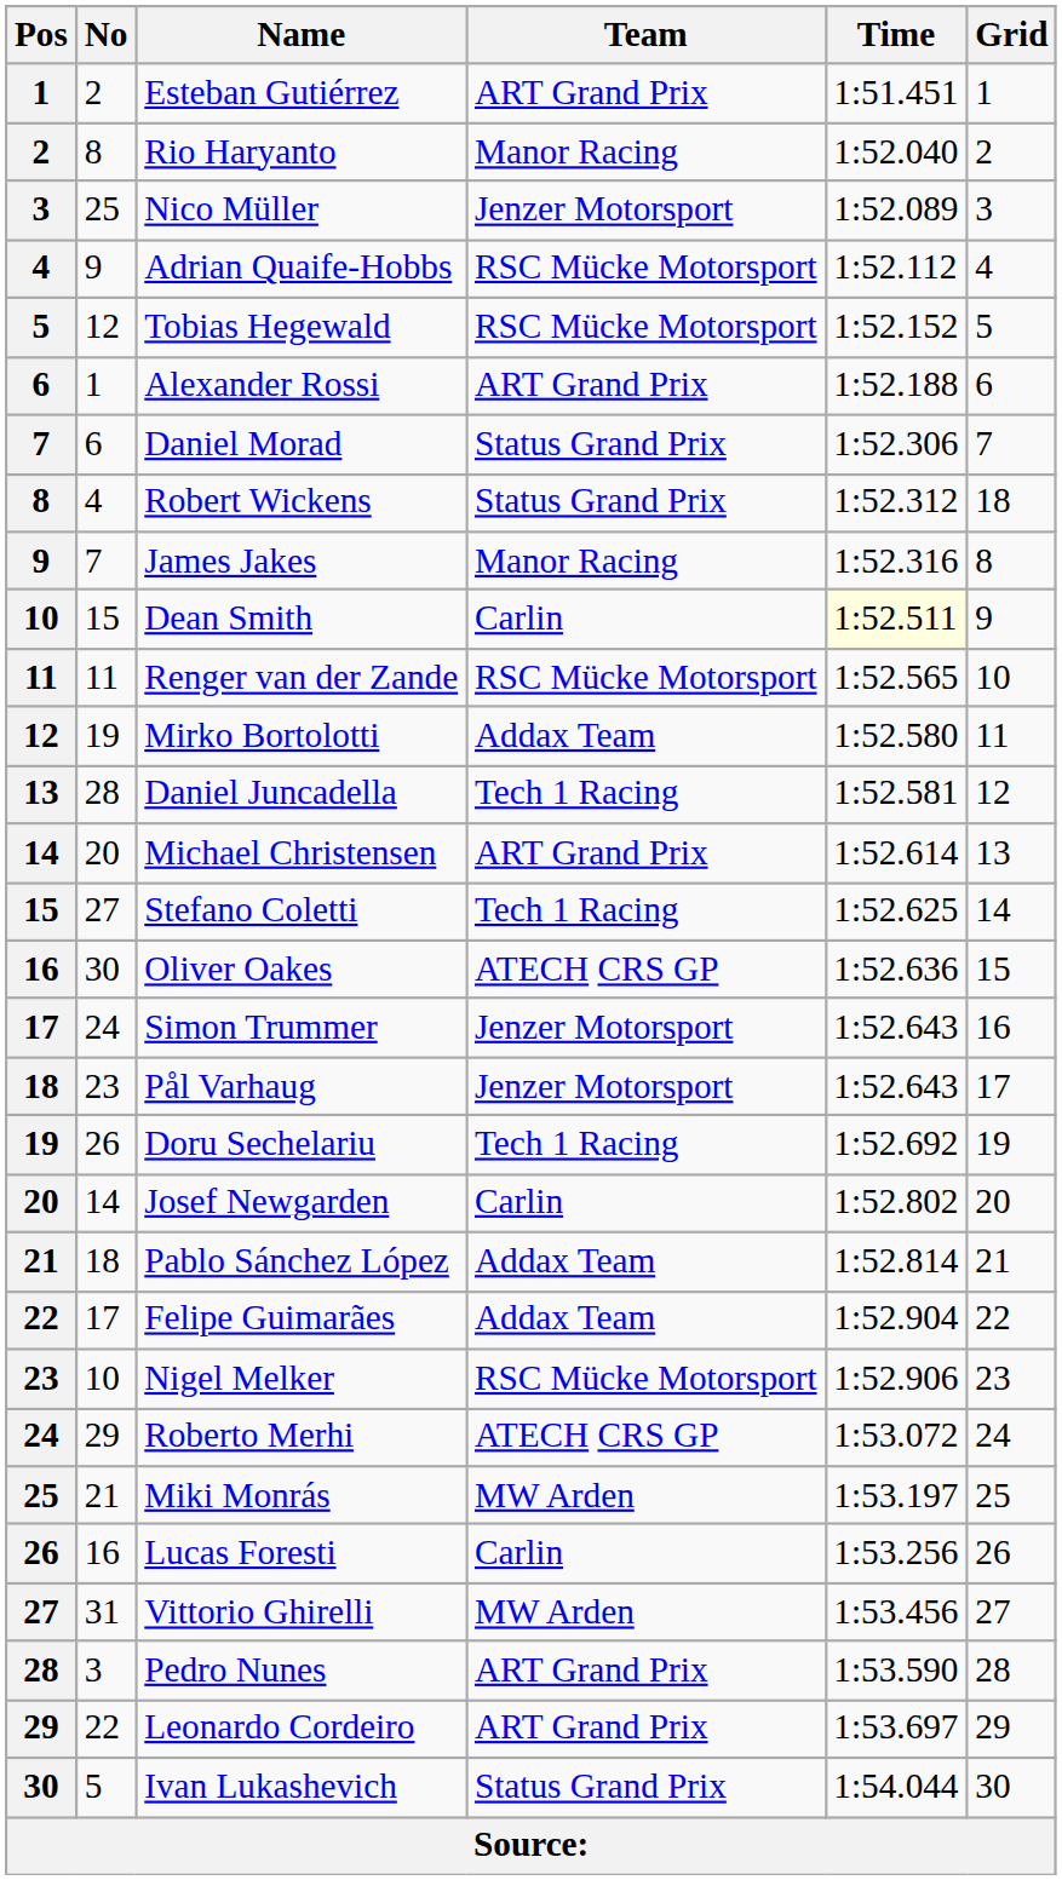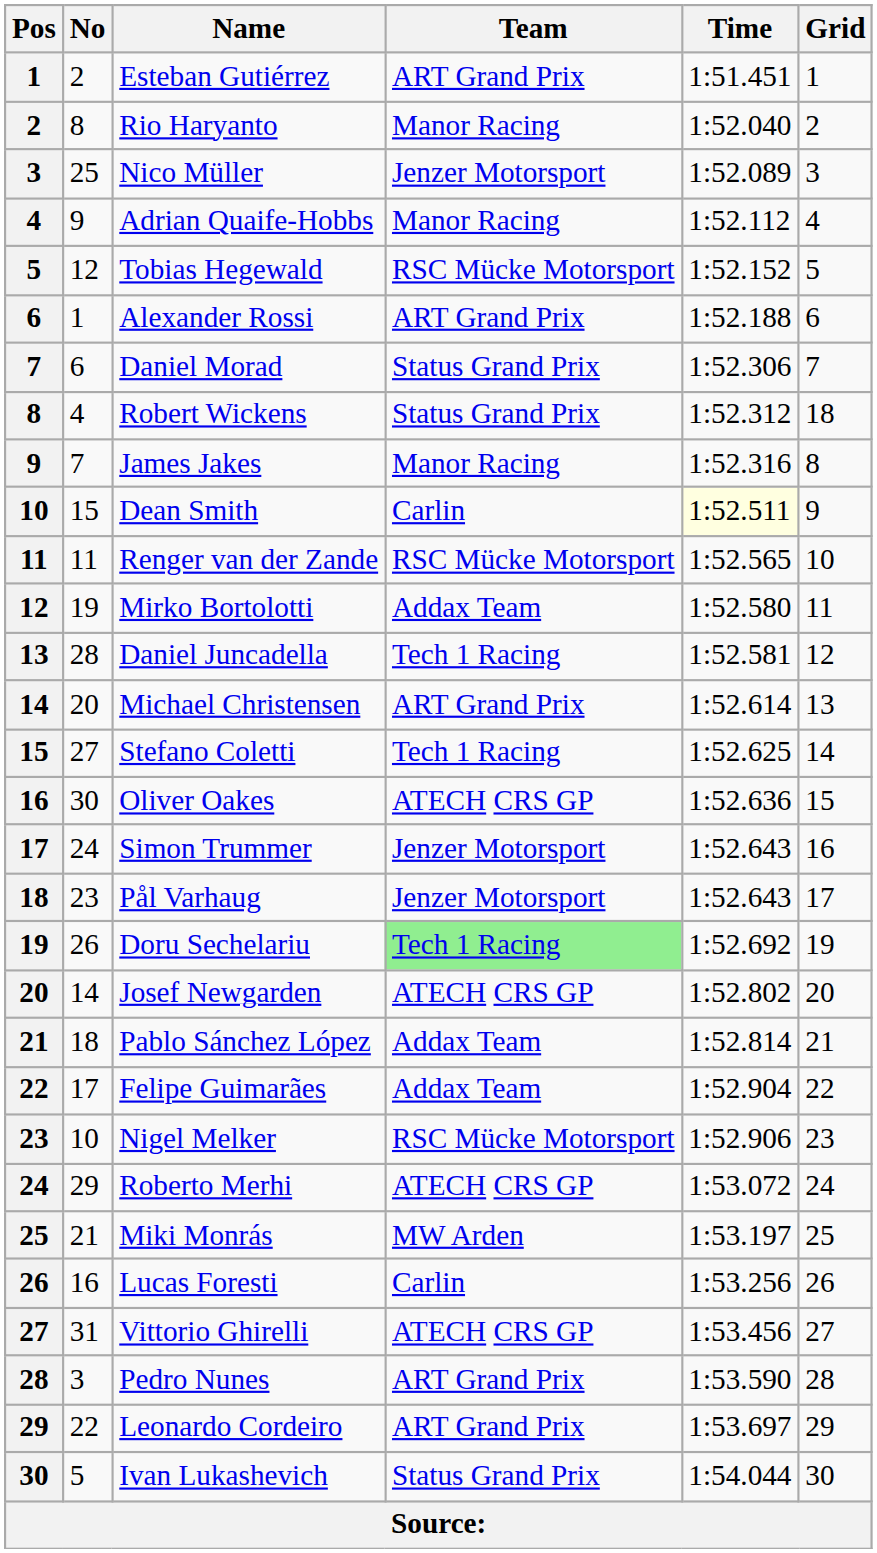Adrian Quaife-Hobbs | Team: RSC Mücke Motorsport -> Manor Racing
Doru Sechelariu | Team: no background -> lightgreen background
Josef Newgarden | Team: Carlin -> ATECH CRS GP
Vittorio Ghirelli | Team: MW Arden -> ATECH CRS GP
